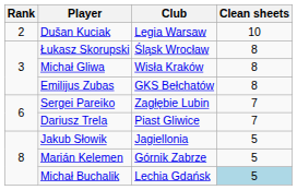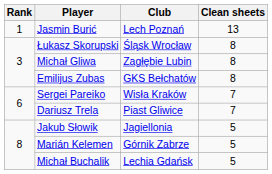+ row: 1 | Jasmin Burić | Lech Poznań | 13
- row: 2 | Dušan Kuciak | Legia Warsaw | 10
Michał Gliwa | Club: Wisła Kraków -> Zagłębie Lubin
Sergei Pareiko | Club: Zagłębie Lubin -> Wisła Kraków
Michał Buchalik | Clean sheets: lightblue background -> no background
